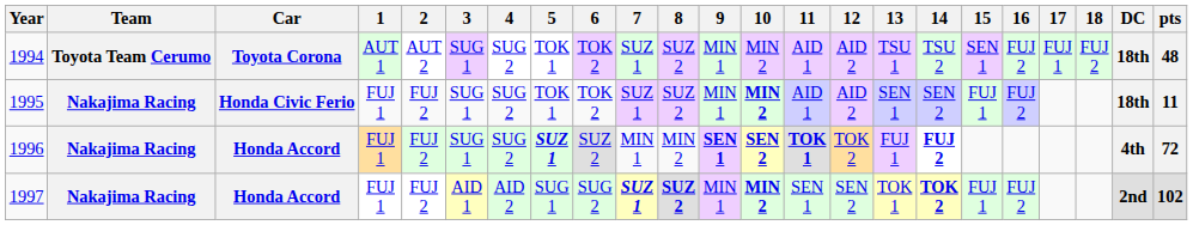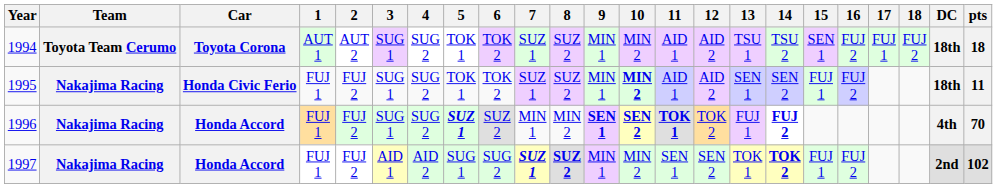1994 | pts: 48 -> 18
1996 | pts: 72 -> 70
1997 | 10: bold -> normal
